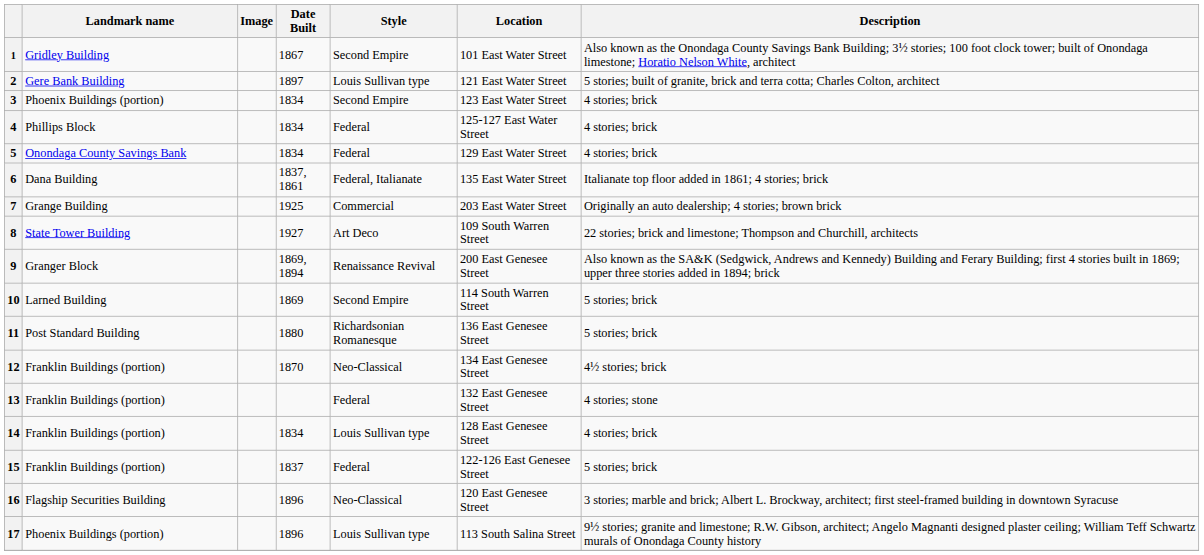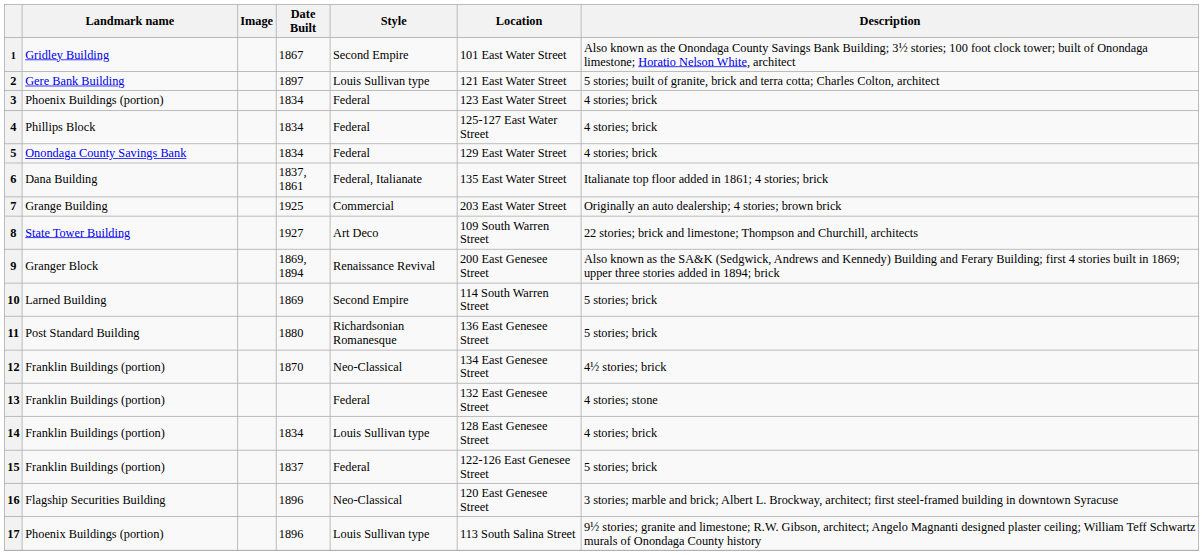3 | Style: Second Empire -> Federal
